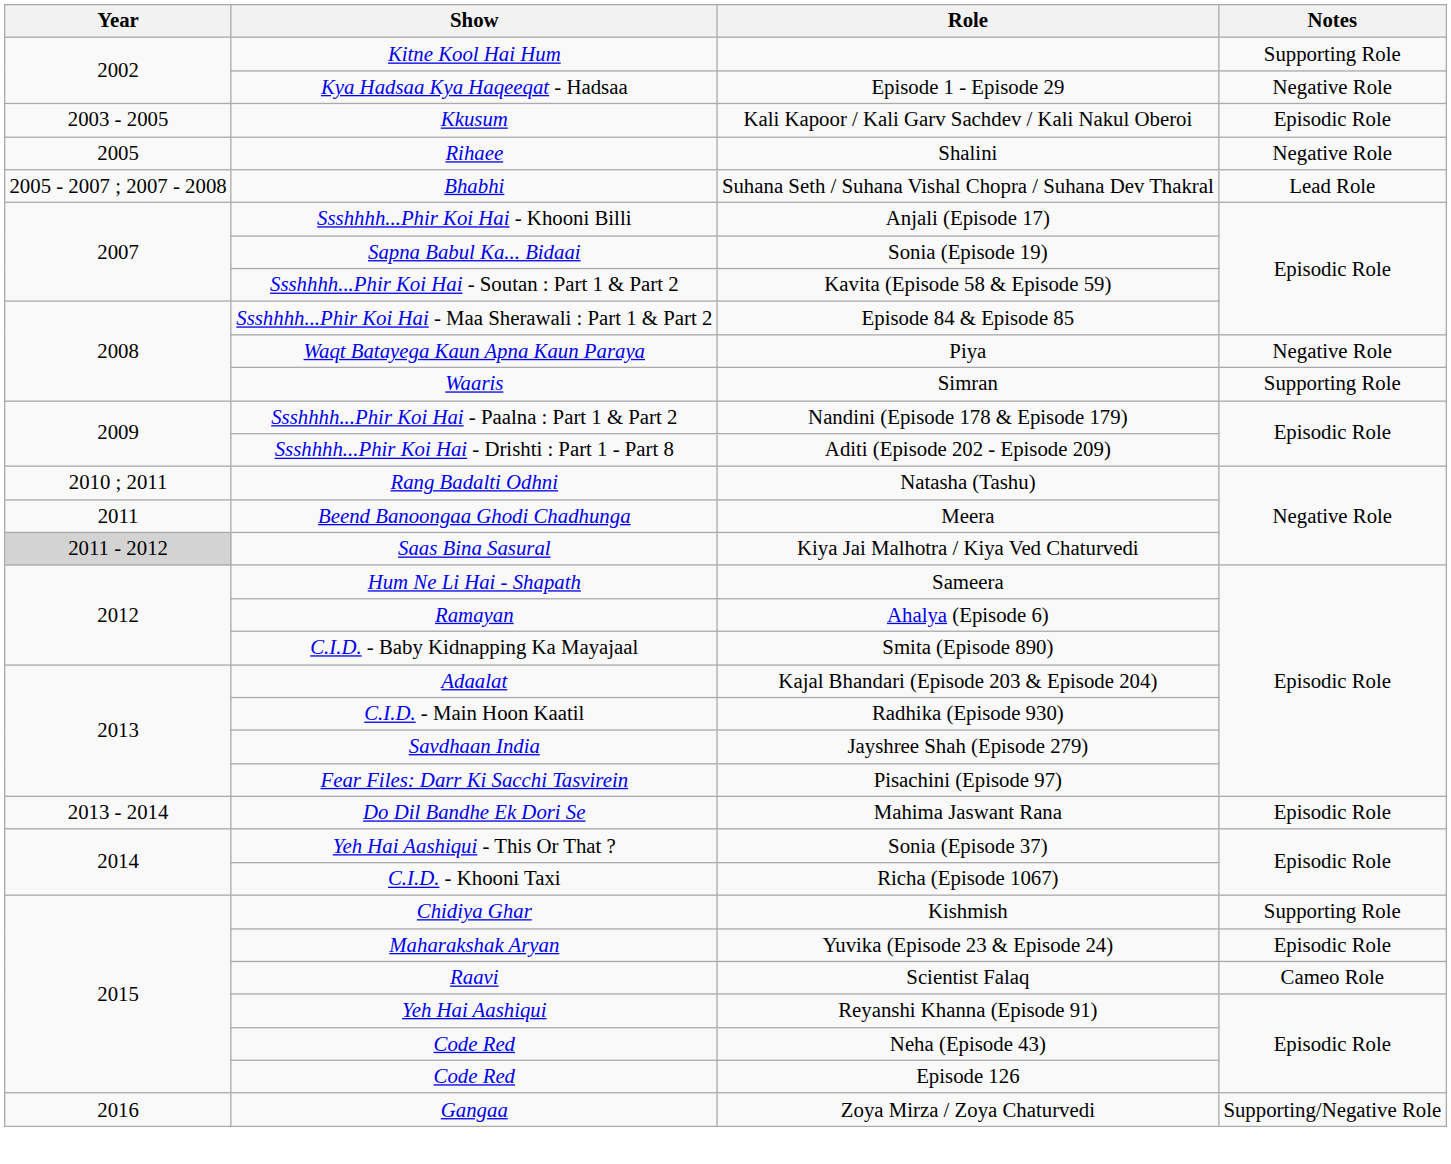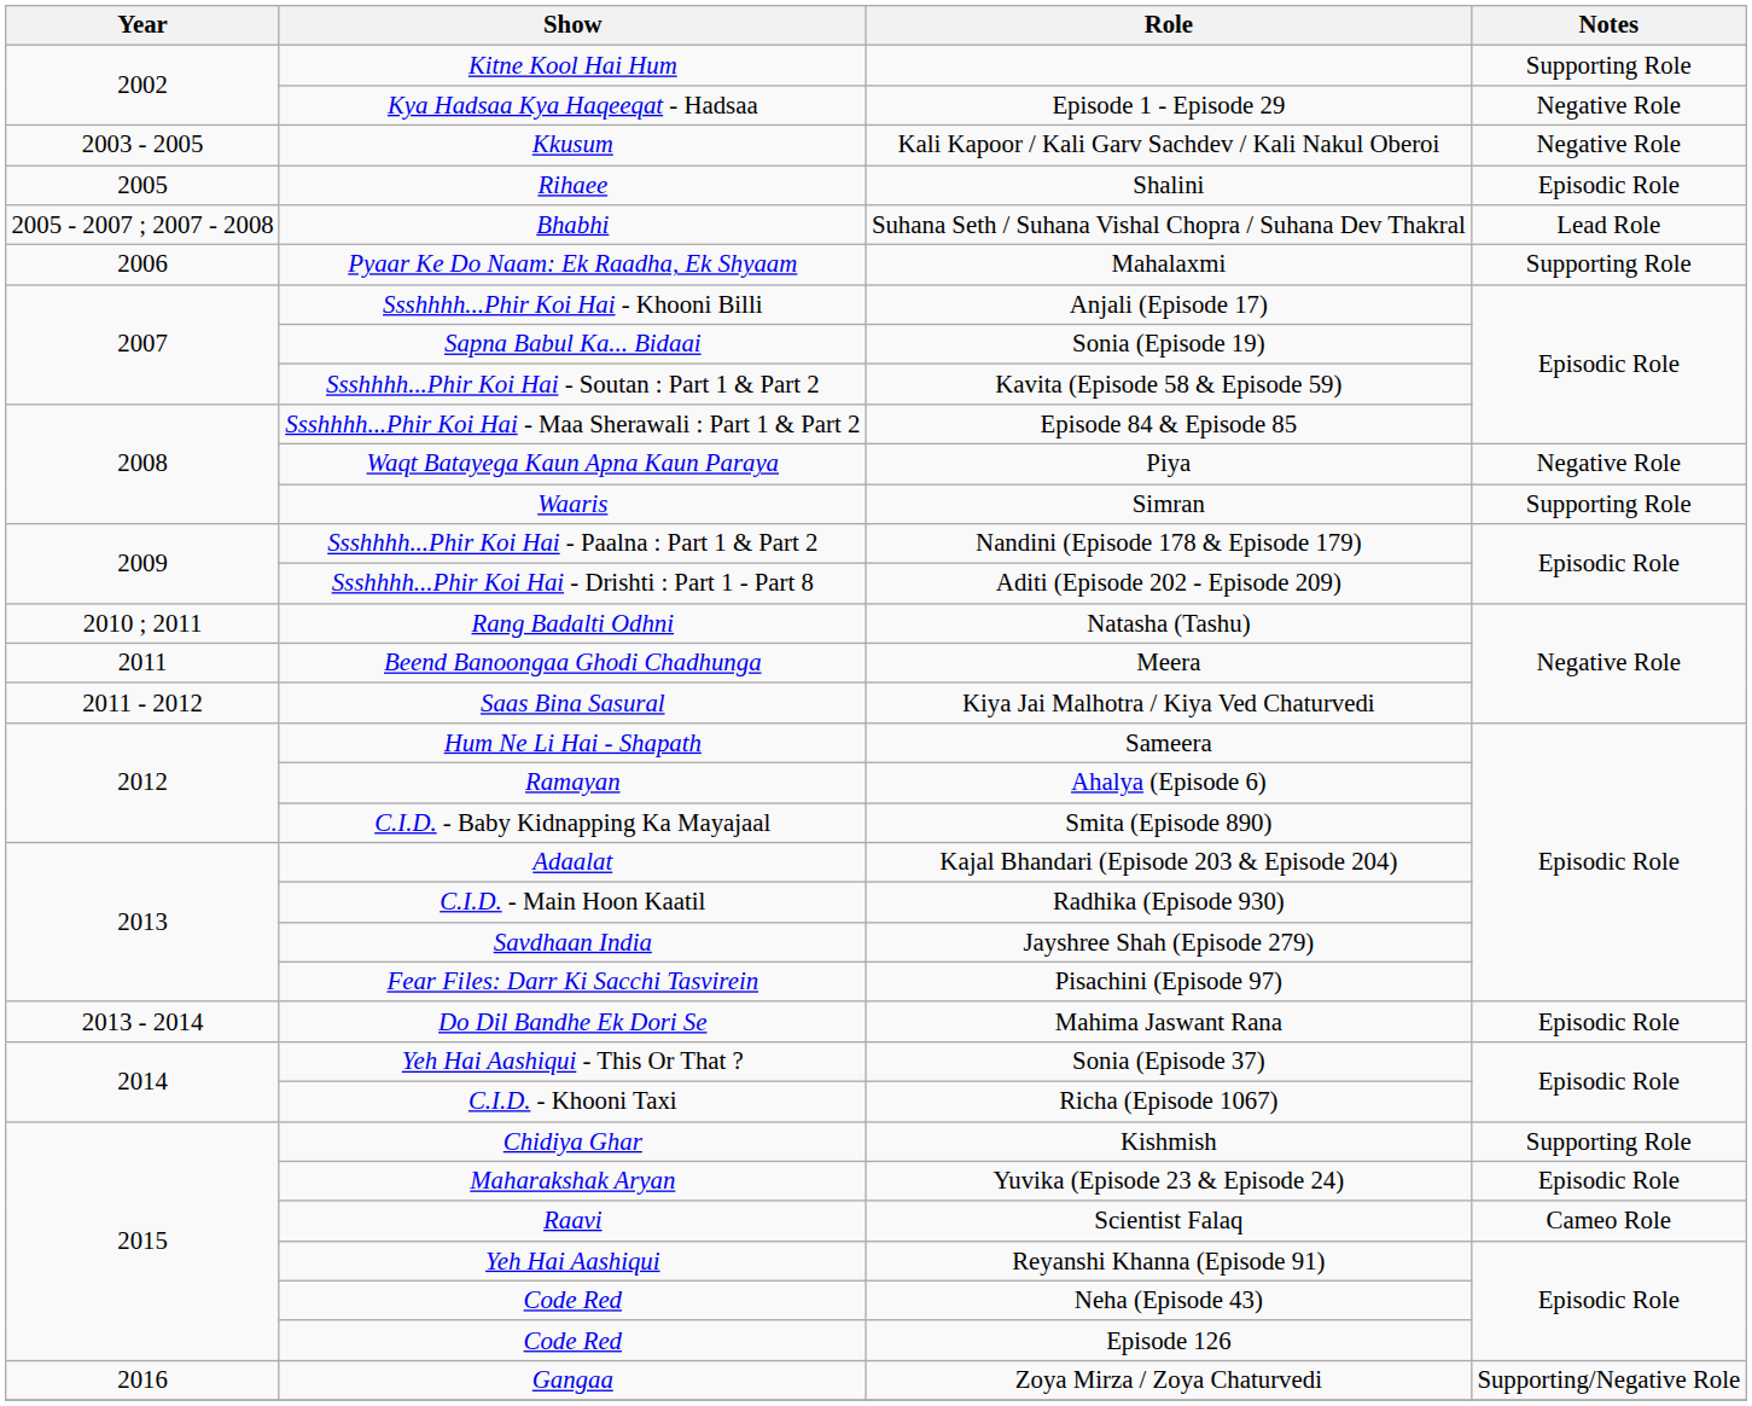Kali Kapoor / Kali Garv Sachdev / Kali Nakul Oberoi | Notes: Episodic Role -> Negative Role
Shalini | Notes: Negative Role -> Episodic Role
+ row: 2006 | Pyaar Ke Do Naam: Ek Raadha, Ek Shyaam | Mahalaxmi | Supporting Role
Kiya Jai Malhotra / Kiya Ved Chaturvedi | Year: lightgrey background -> no background
